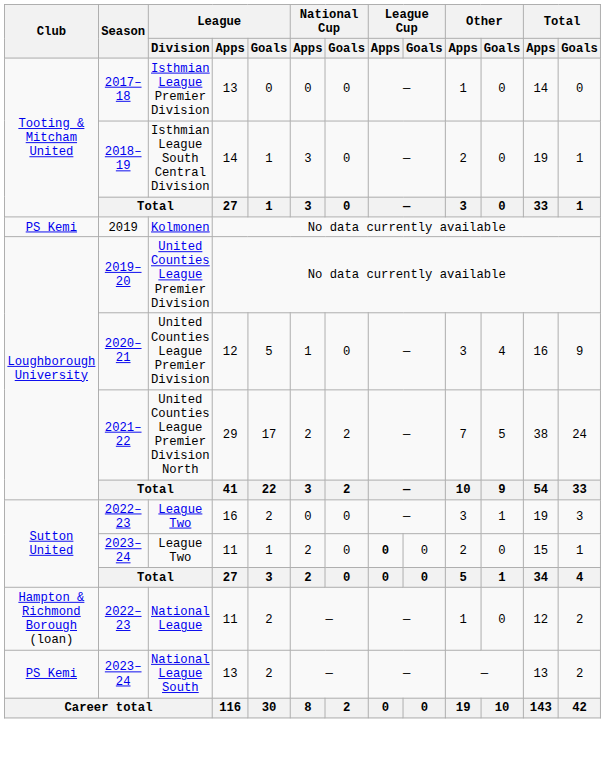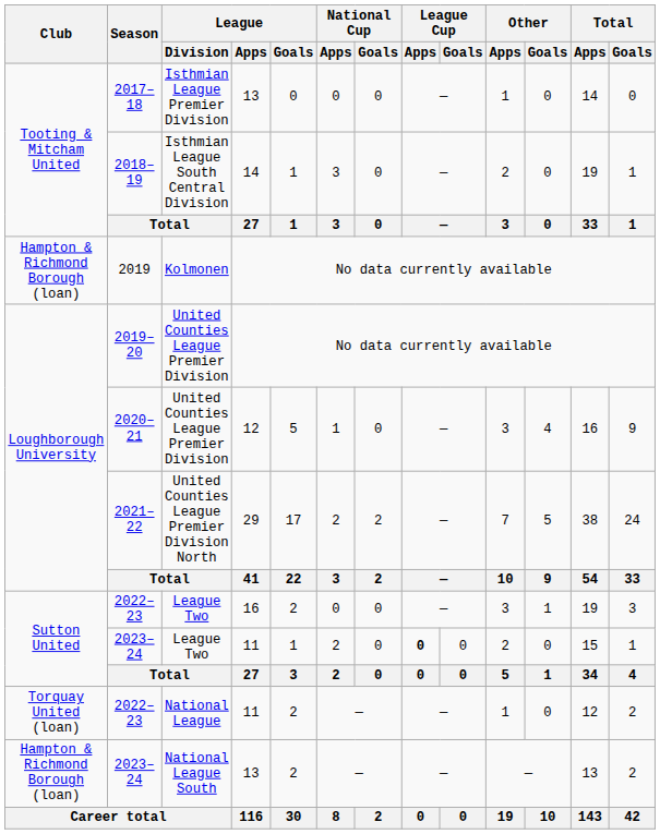2019 | Club: PS Kemi -> Hampton & Richmond Borough (loan)
2022–23 / National League | Club: Hampton & Richmond Borough (loan) -> Torquay United (loan)
2023–24 / National League South | Club: PS Kemi -> Hampton & Richmond Borough (loan)
